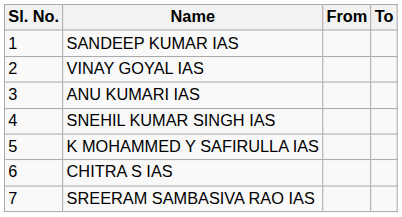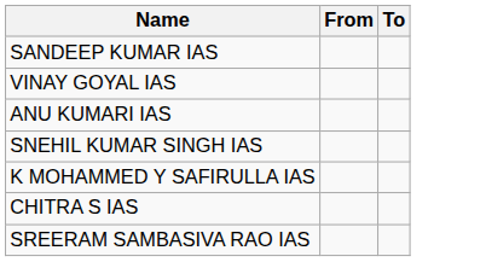- column: Sl. No. | 1 | 2 | 3 | 4 | 5 | 6 | 7
